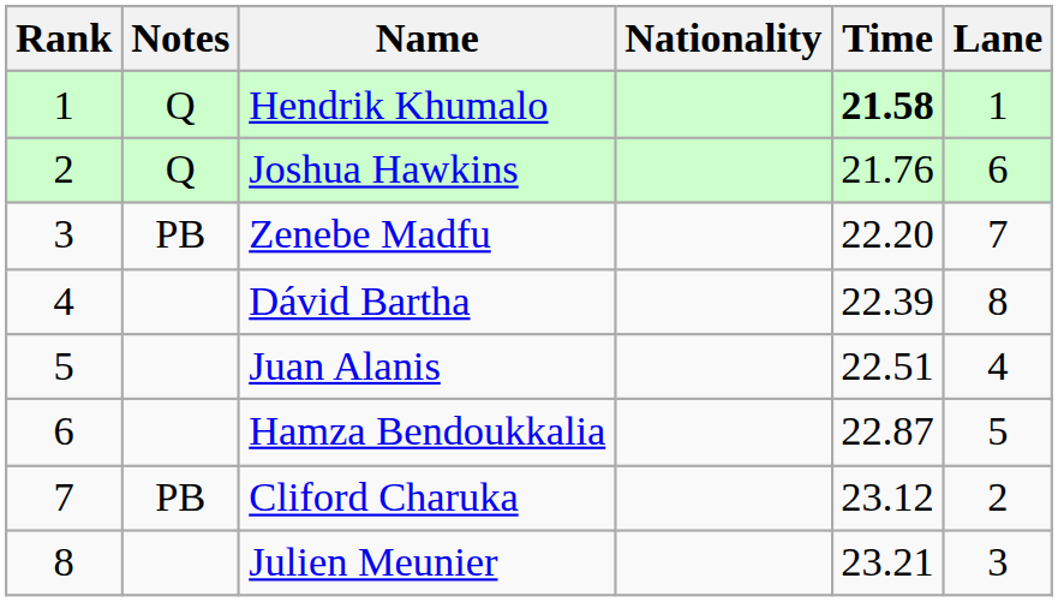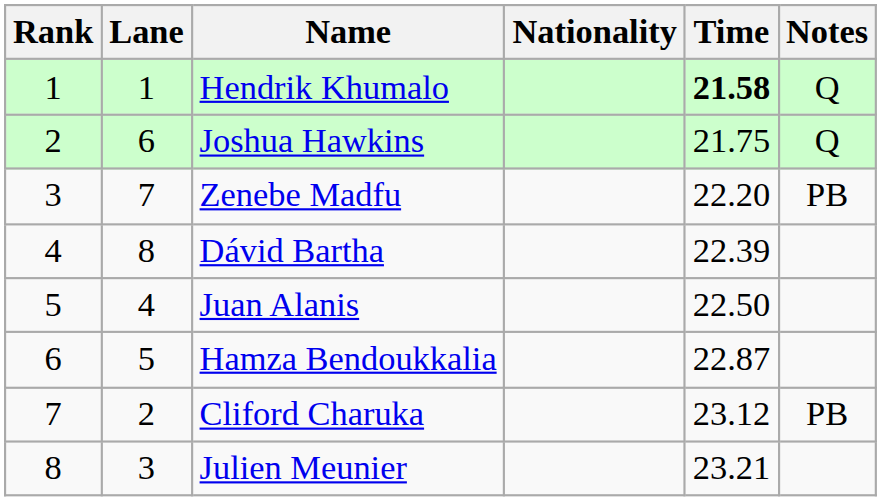columns swapped: Lane <-> Notes
Joshua Hawkins | Time: 21.76 -> 21.75
Juan Alanis | Time: 22.51 -> 22.50
